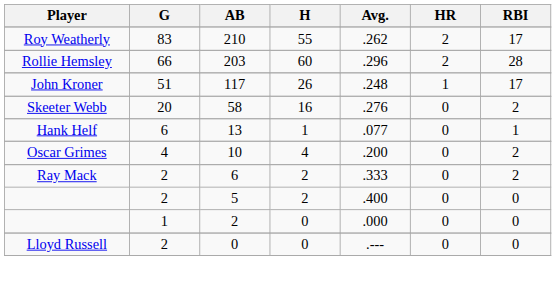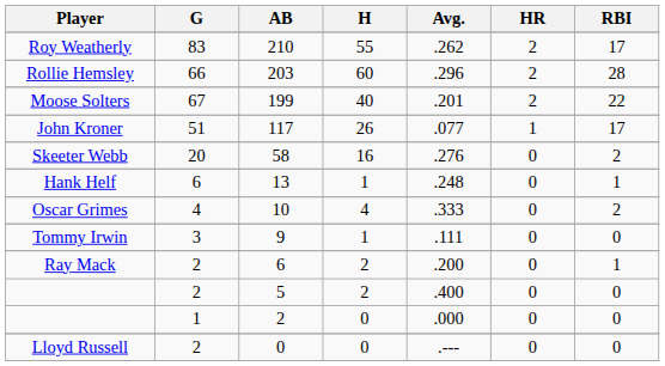+ row: Moose Solters | 67 | 199 | 40 | .201 | 2 | 22
John Kroner | Avg.: .248 -> .077
Hank Helf | Avg.: .077 -> .248
Oscar Grimes | Avg.: .200 -> .333
+ row: Tommy Irwin | 3 | 9 | 1 | .111 | 0 | 0
Ray Mack | Avg.: .333 -> .200
Ray Mack | RBI: 2 -> 1
